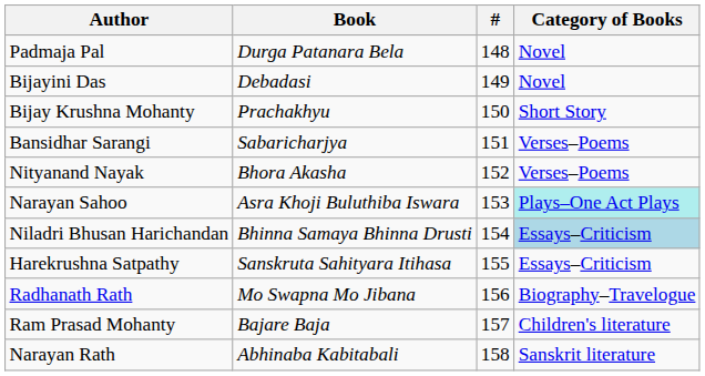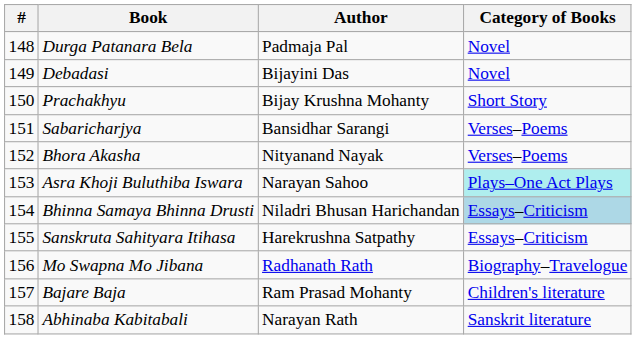columns swapped: # <-> Author
